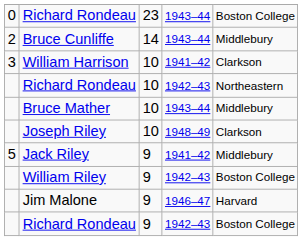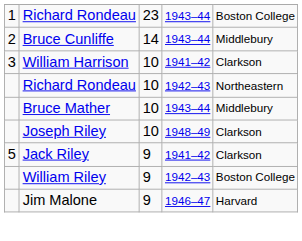Richard Rondeau / 23 | column 1: 0 -> 1
Jack Riley | column 5: Middlebury -> Clarkson
- row: Richard Rondeau | 9 | 1942–43 | Boston College
